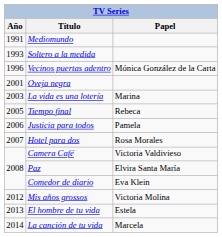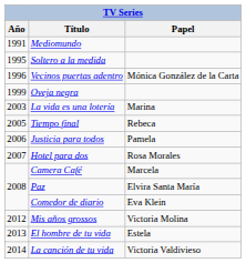Soltero a la medida | Año: 1993 -> 1995
Oveja negra | Año: 2001 -> 1999
Camera Café | Papel: Victoria Valdivieso -> Marcela
La canción de tu vida | Papel: Marcela -> Victoria Valdivieso
